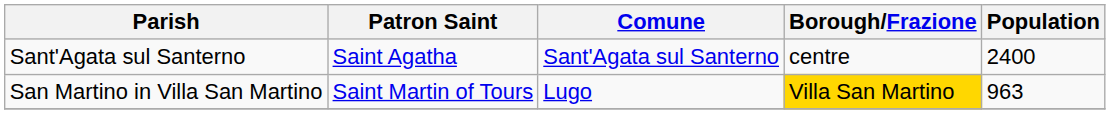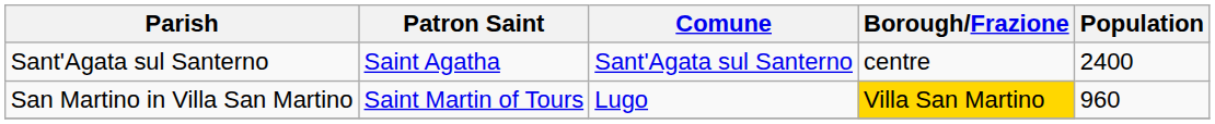San Martino in Villa San Martino | Population: 963 -> 960
